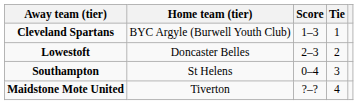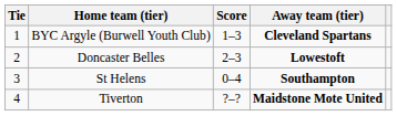columns swapped: Tie <-> Away team (tier)
